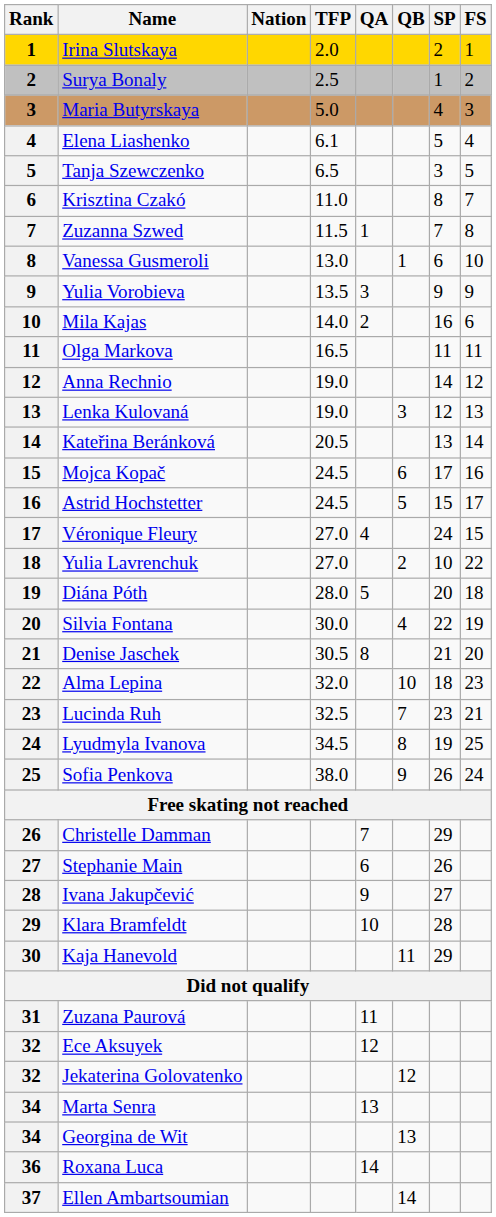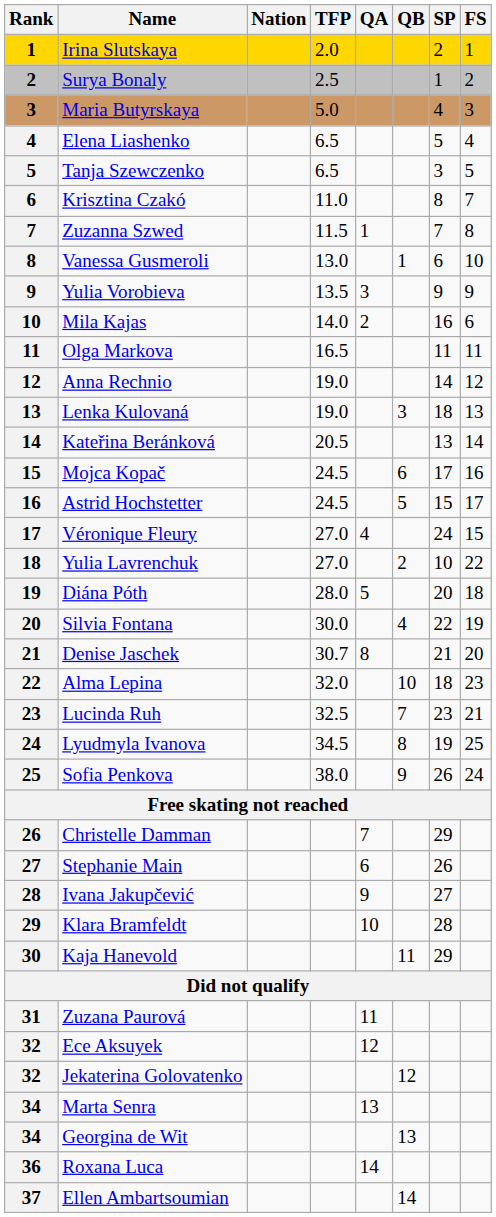Elena Liashenko | TFP: 6.1 -> 6.5
Lenka Kulovaná | SP: 12 -> 18
Denise Jaschek | TFP: 30.5 -> 30.7
